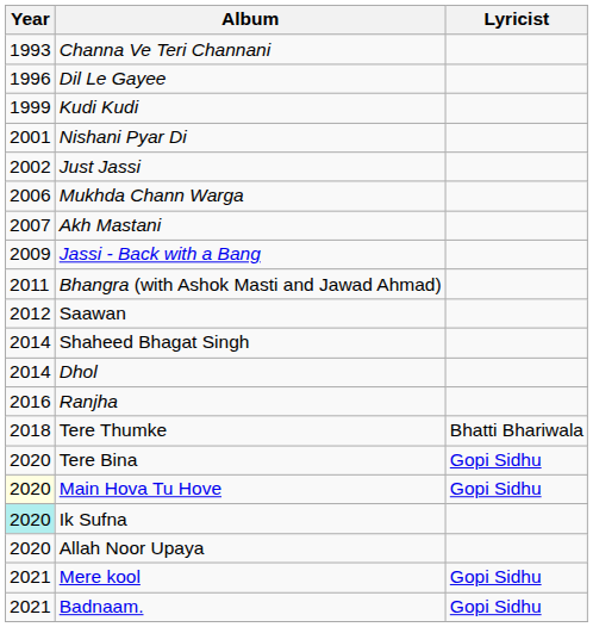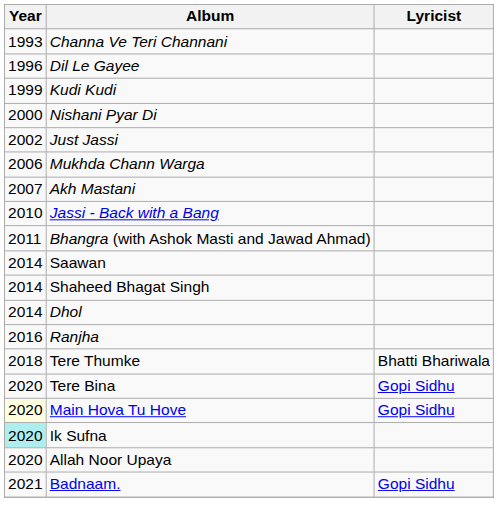Nishani Pyar Di | Year: 2001 -> 2000
Jassi - Back with a Bang | Year: 2009 -> 2010
Saawan | Year: 2012 -> 2014
- row: 2021 | Mere kool | Gopi Sidhu
